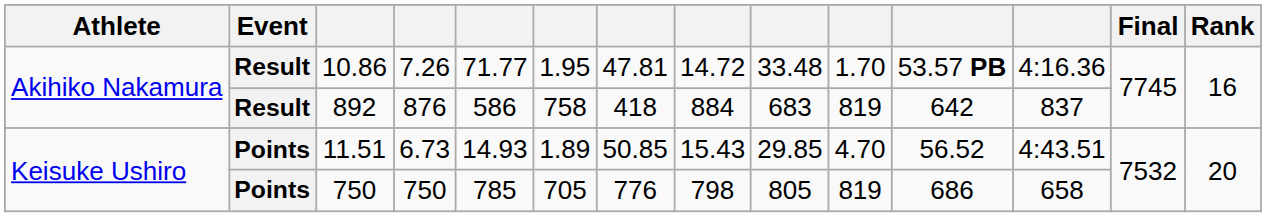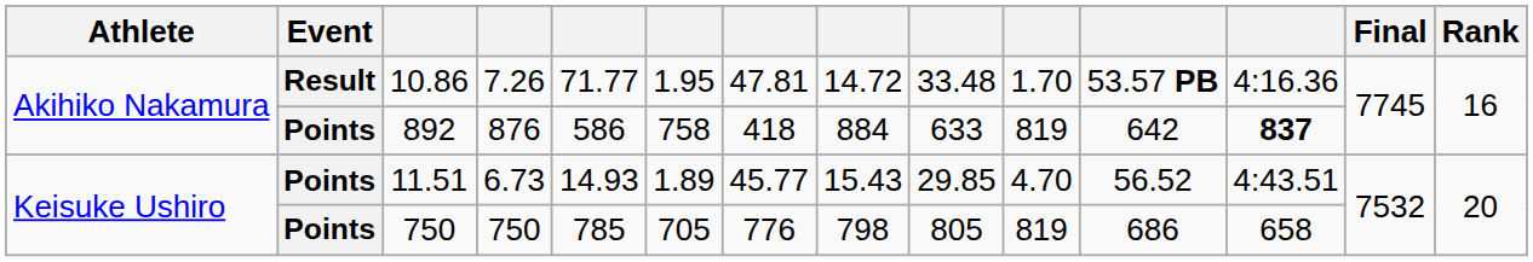892 | Event: Result -> Points
892 | column 9: 683 -> 633
892 | column 12: normal -> bold
11.51 | column 7: 50.85 -> 45.77
